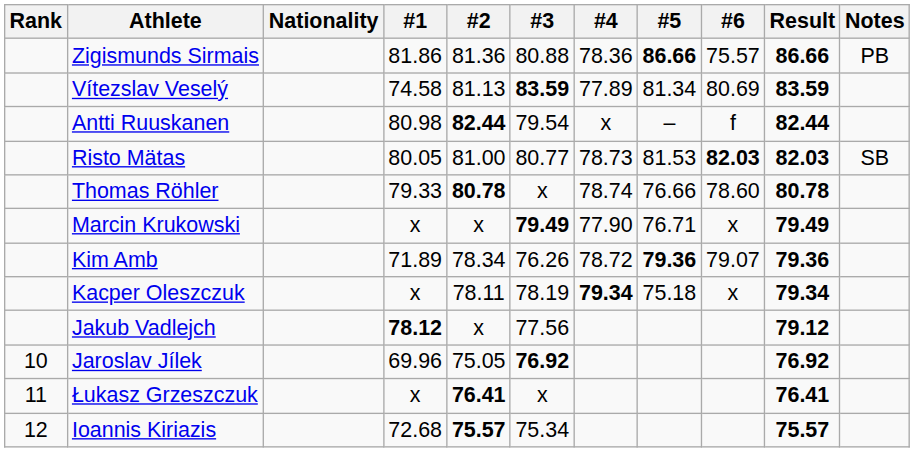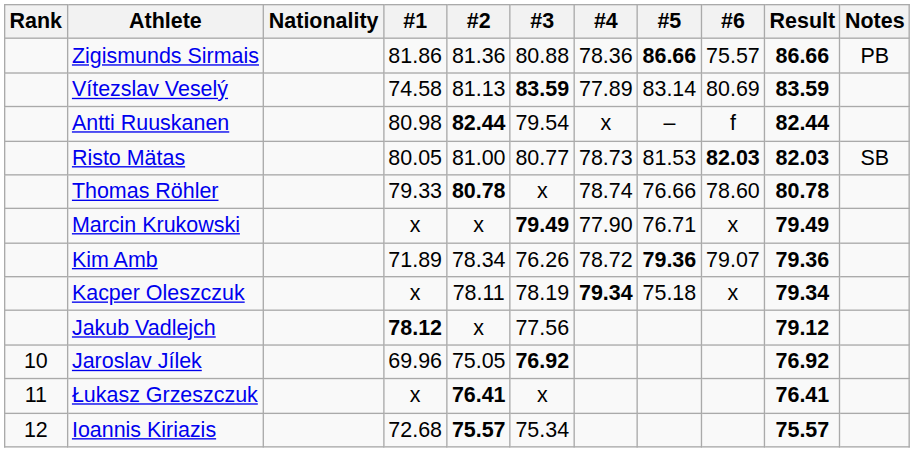Vítezslav Veselý | #5: 81.34 -> 83.14
